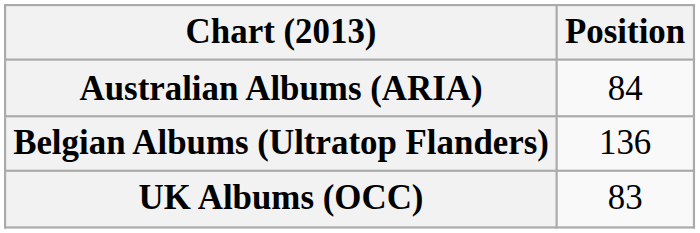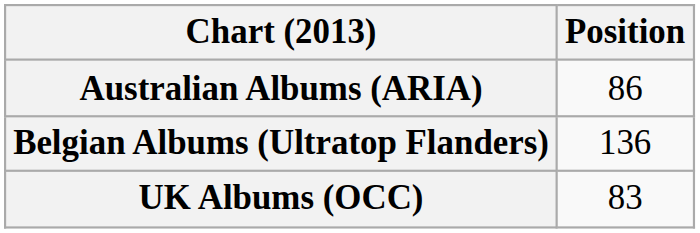Australian Albums (ARIA) | Position: 84 -> 86
